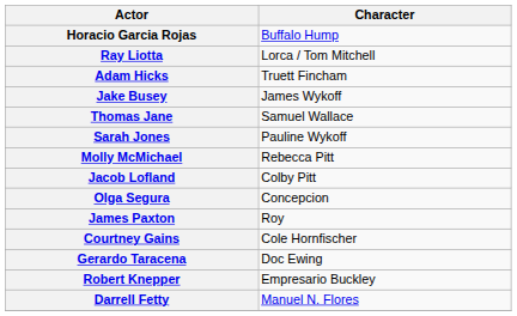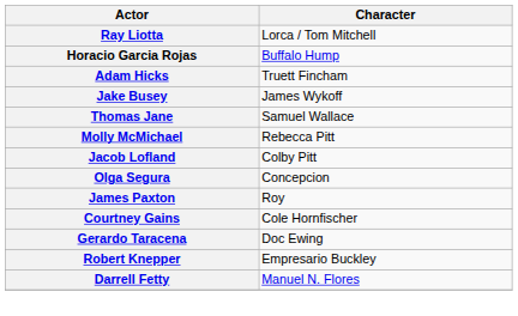rows swapped: Ray Liotta <-> Horacio Garcia Rojas
- row: Sarah Jones | Pauline Wykoff
